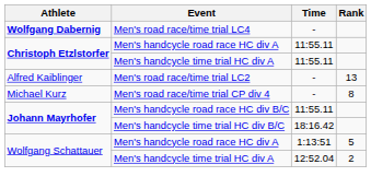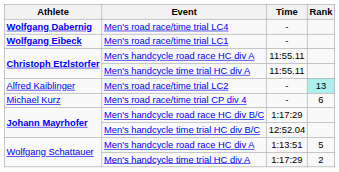+ row: Wolfgang Eibeck | Men's road race/time trial LC1 | -
Men's road race/time trial LC2 | Rank: no background -> paleturquoise background
Men's road race/time trial CP div 4 | Rank: 8 -> 6
Men's handcycle road race HC div B/C | Time: 11:55.11 -> 1:17:29
Men's handcycle time trial HC div B/C | Time: 18:16.42 -> 12:52.04
Wolfgang Schattauer / Men's handcycle time trial HC div A | Time: 12:52.04 -> 1:17:29
